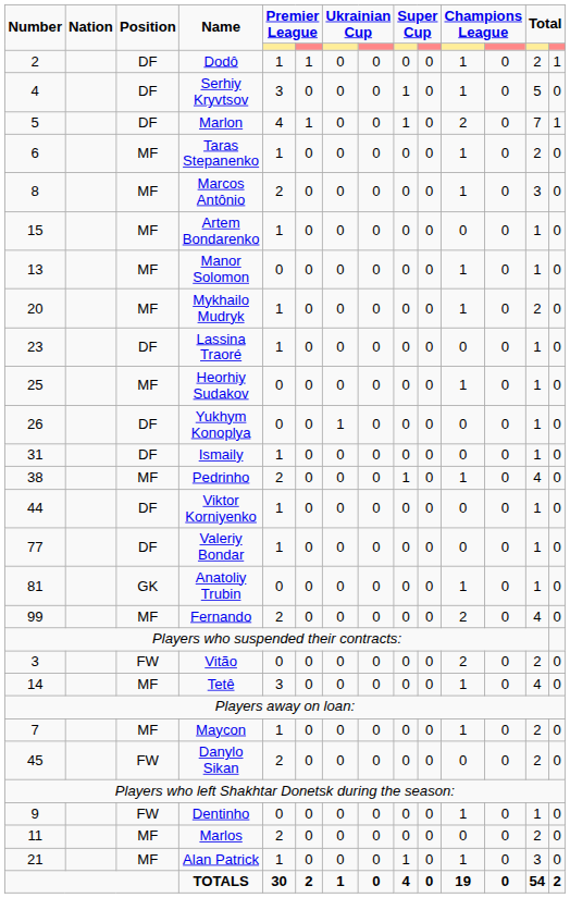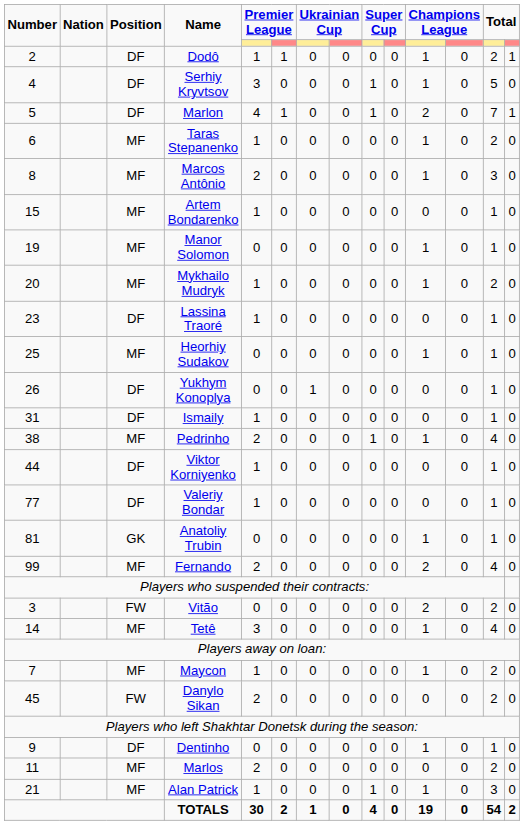Manor Solomon | Number: 13 -> 19
Dentinho | Position: FW -> DF
